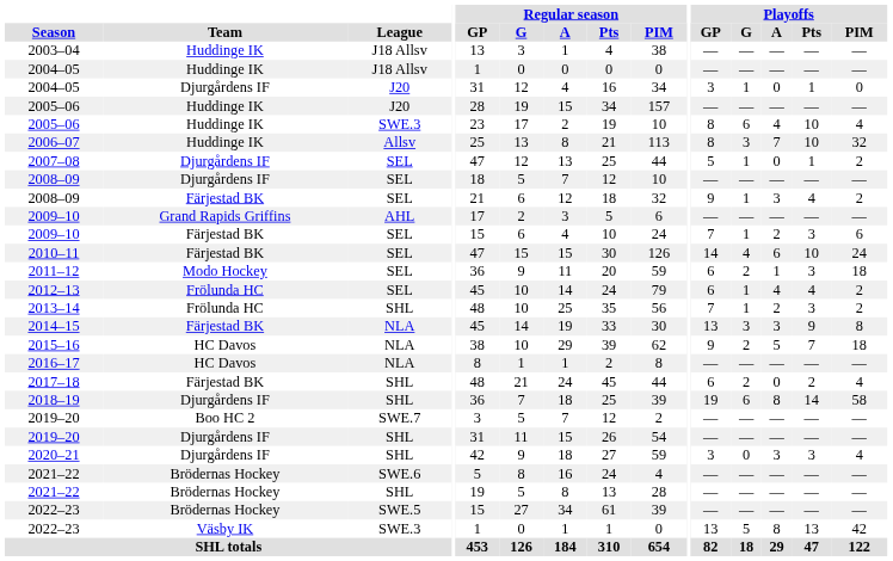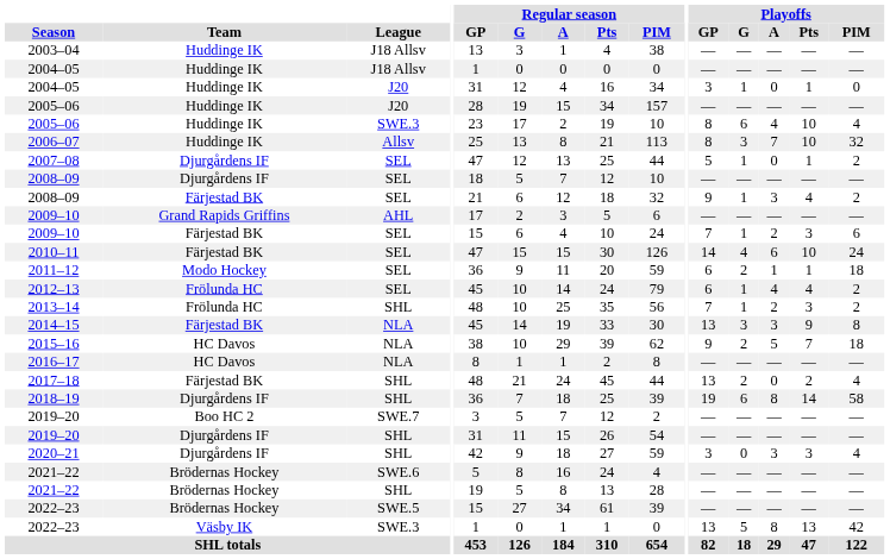2004–05 / J20 | Team: Djurgårdens IF -> Huddinge IK
2011–12 | Playoffs / Pts: 3 -> 1
2017–18 | Playoffs / GP: 6 -> 13
